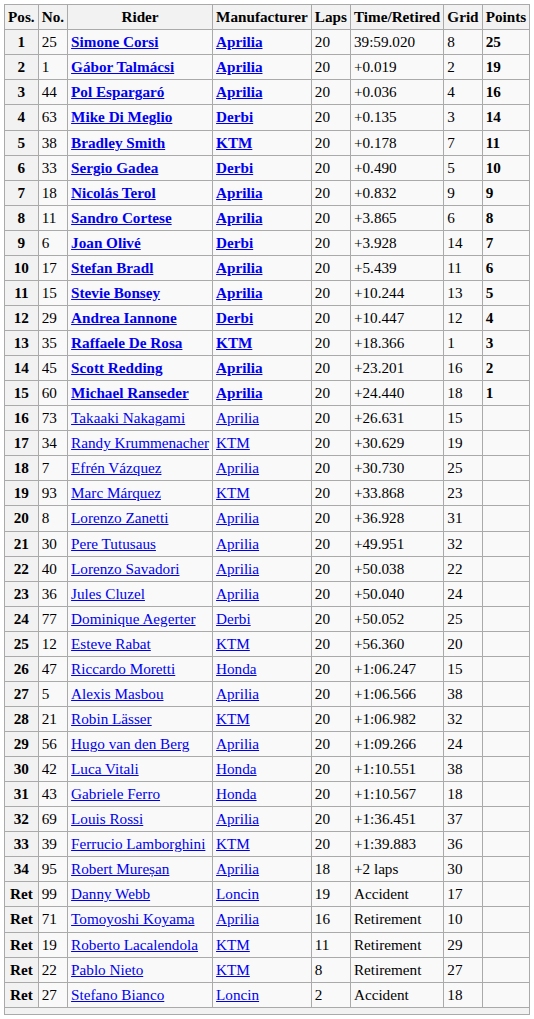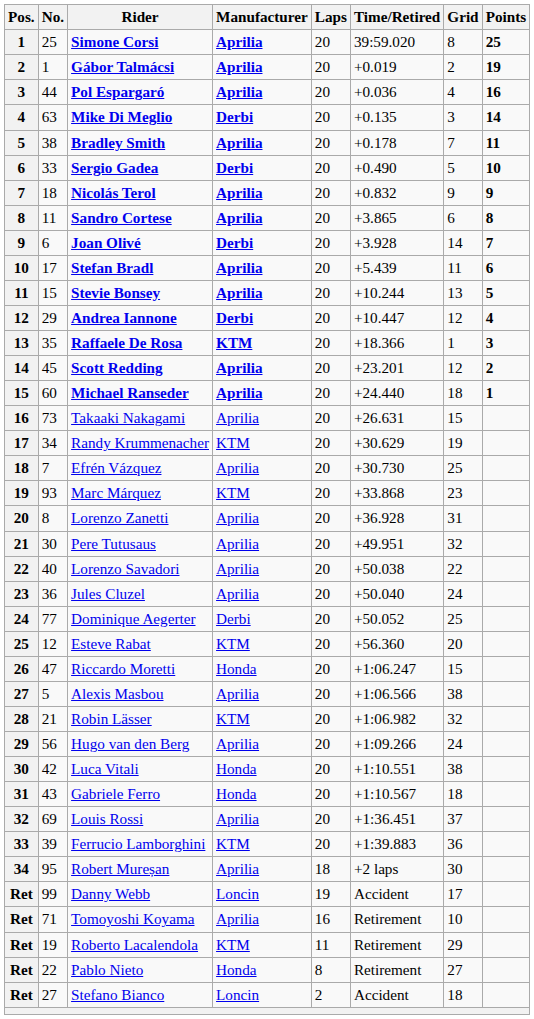Bradley Smith | Manufacturer: KTM -> Aprilia
Scott Redding | Grid: 16 -> 12
Pablo Nieto | Manufacturer: KTM -> Honda
